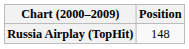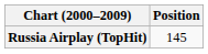Russia Airplay (TopHit) | Position: 148 -> 145
